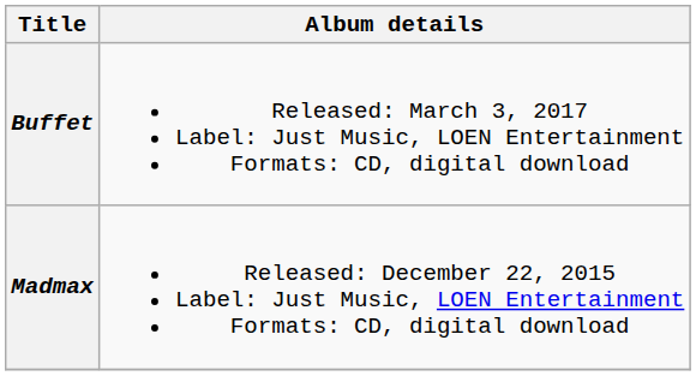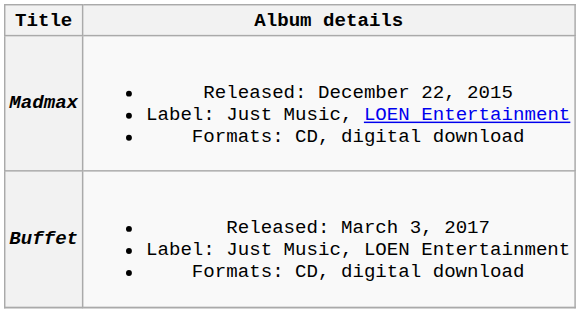rows swapped: Madmax <-> Buffet
